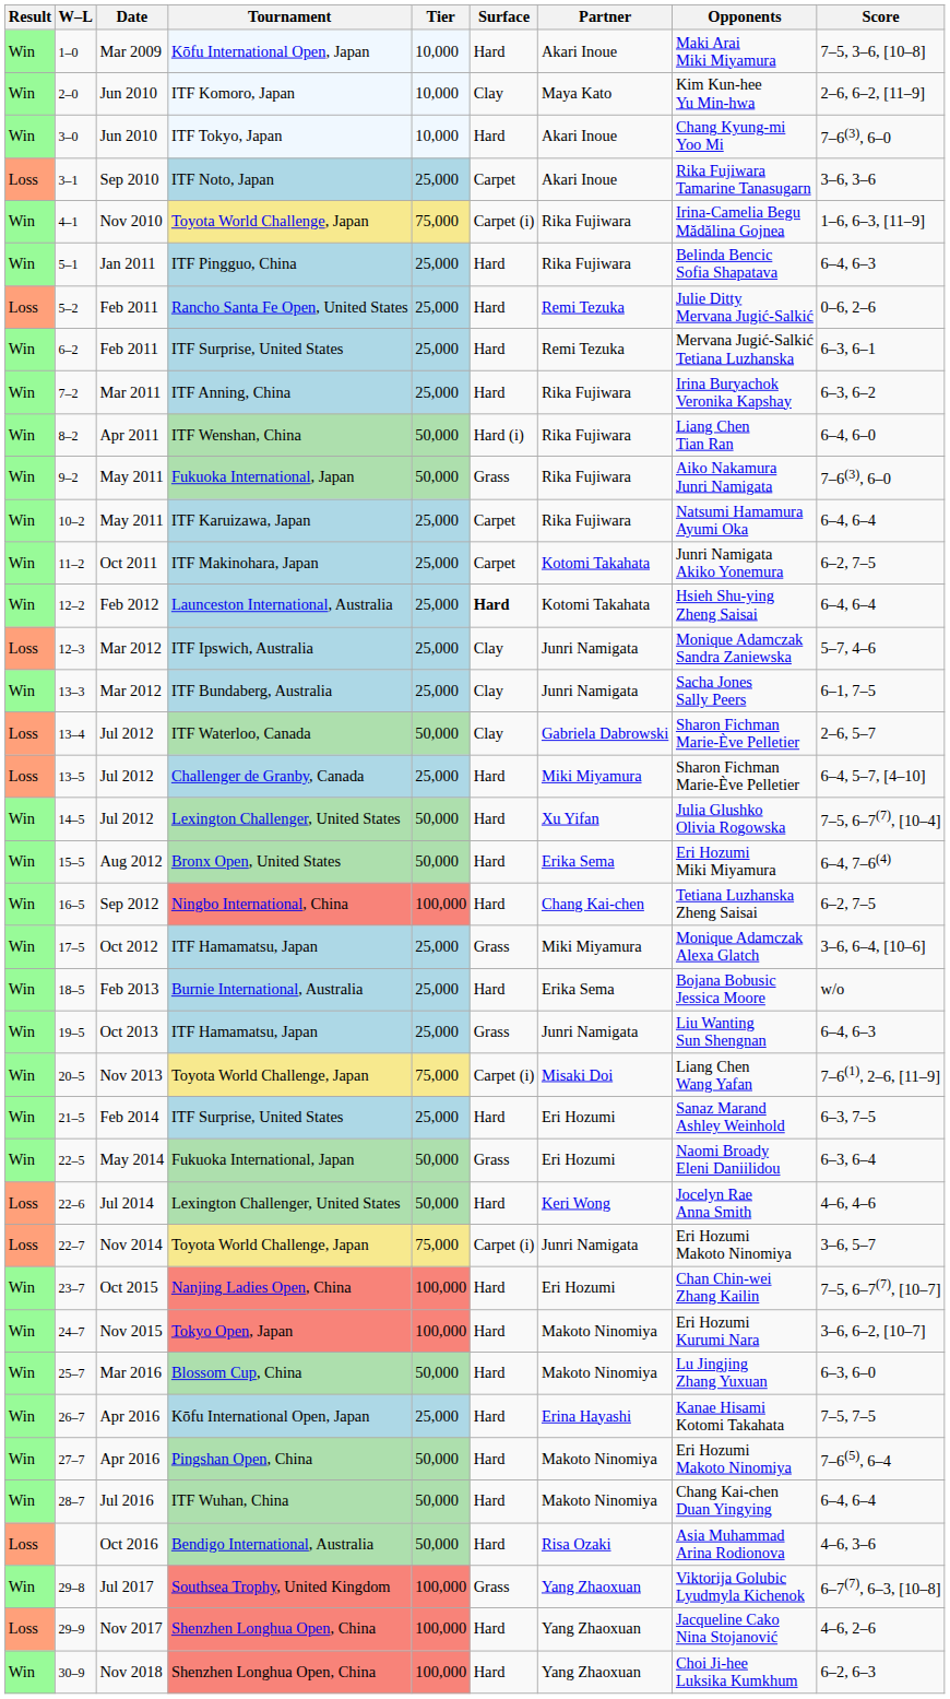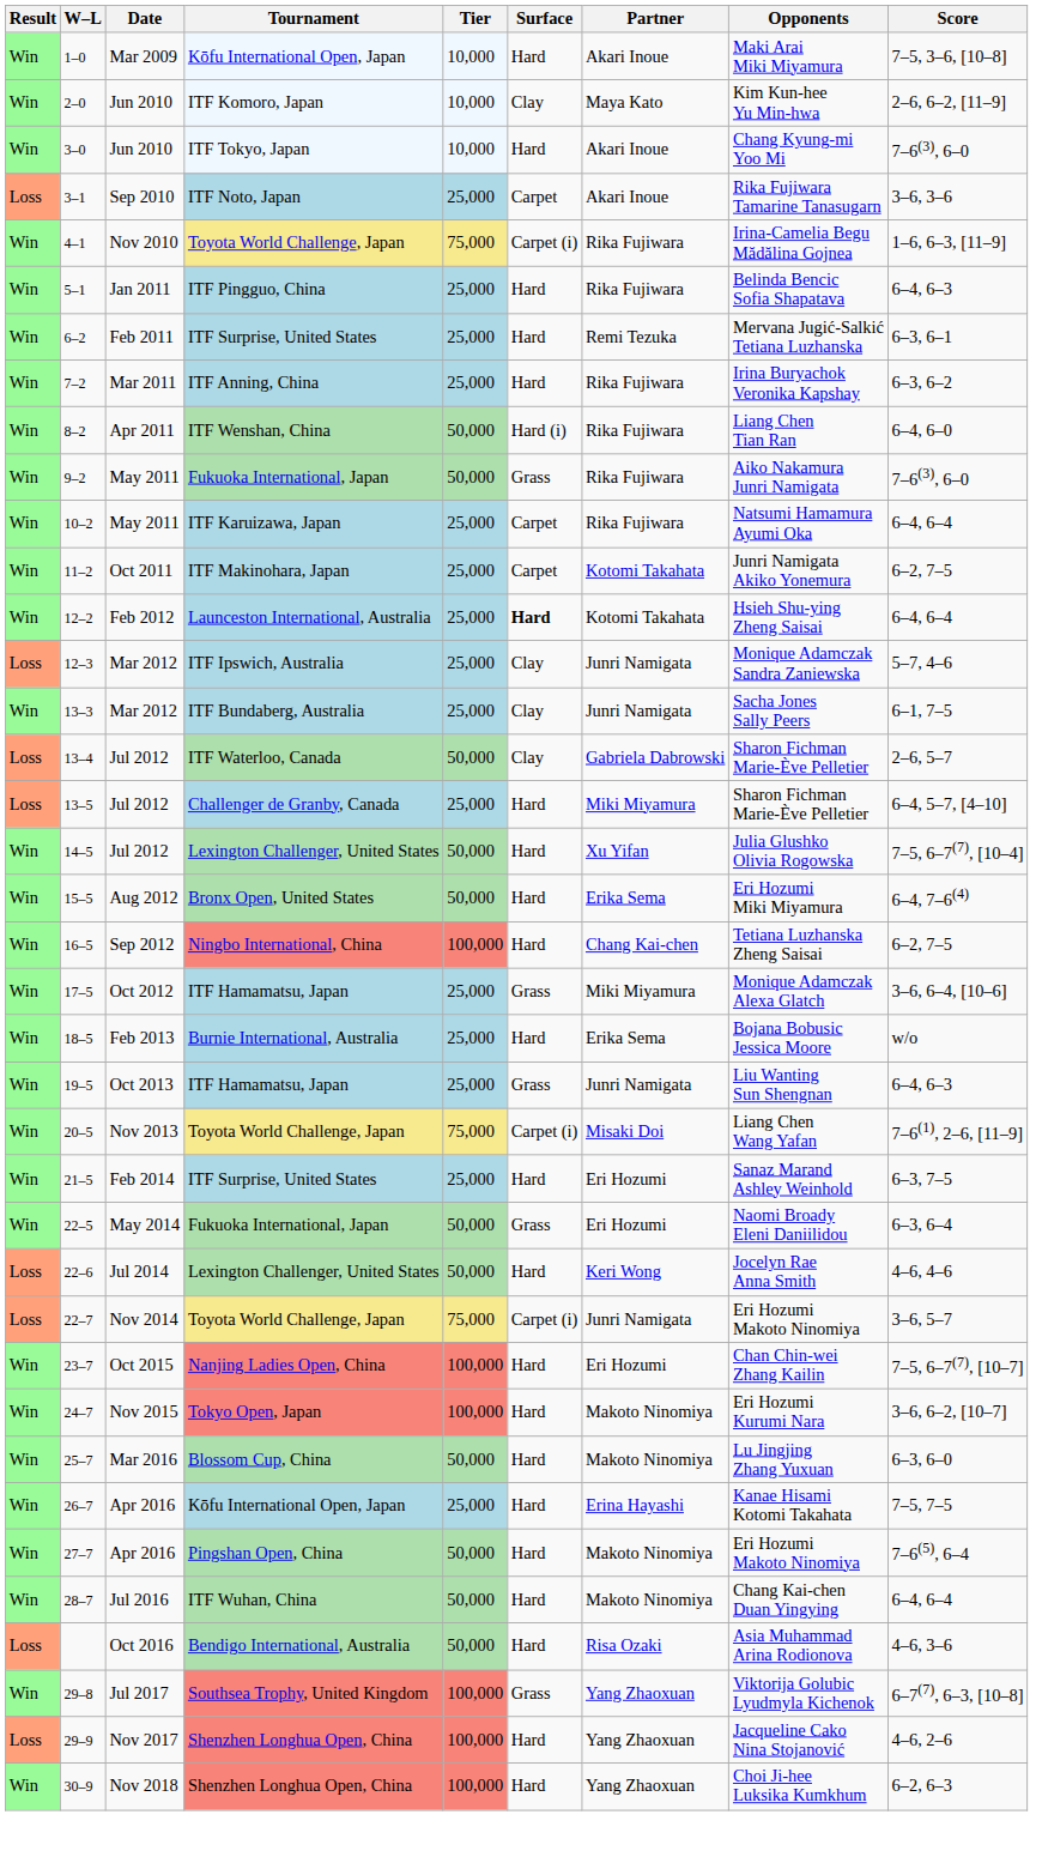- row: Loss | 5–2 | Feb 2011 | Rancho Santa Fe Open, United States | 25,000 | Hard | Remi Tezuka | Julie Ditty Mervana Jugić-Salkić | 0–6, 2–6
